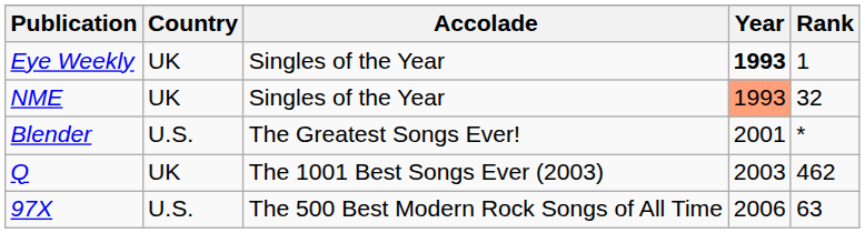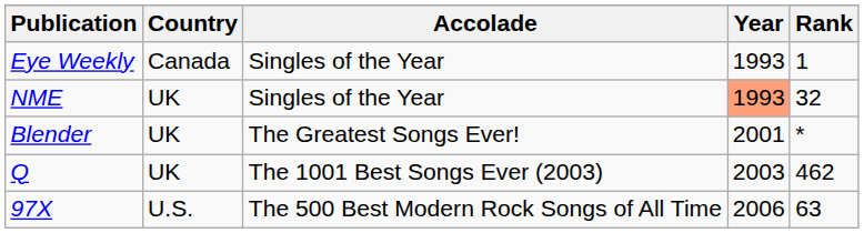Eye Weekly | Country: UK -> Canada
Eye Weekly | Year: bold -> normal
Blender | Country: U.S. -> UK
